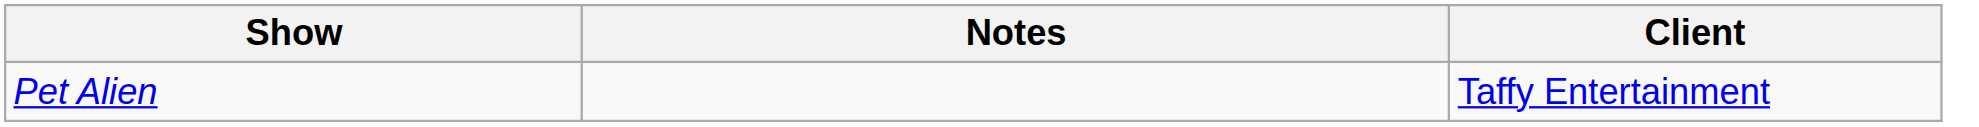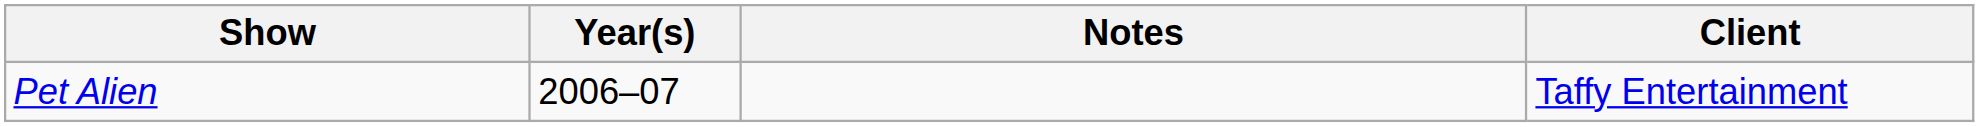+ column: Year(s) | 2006–07
